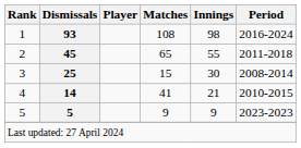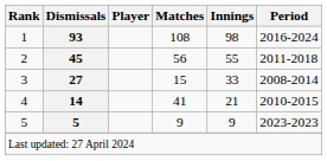2 | Matches: 65 -> 56
3 | Dismissals: 25 -> 27
3 | Innings: 30 -> 33
